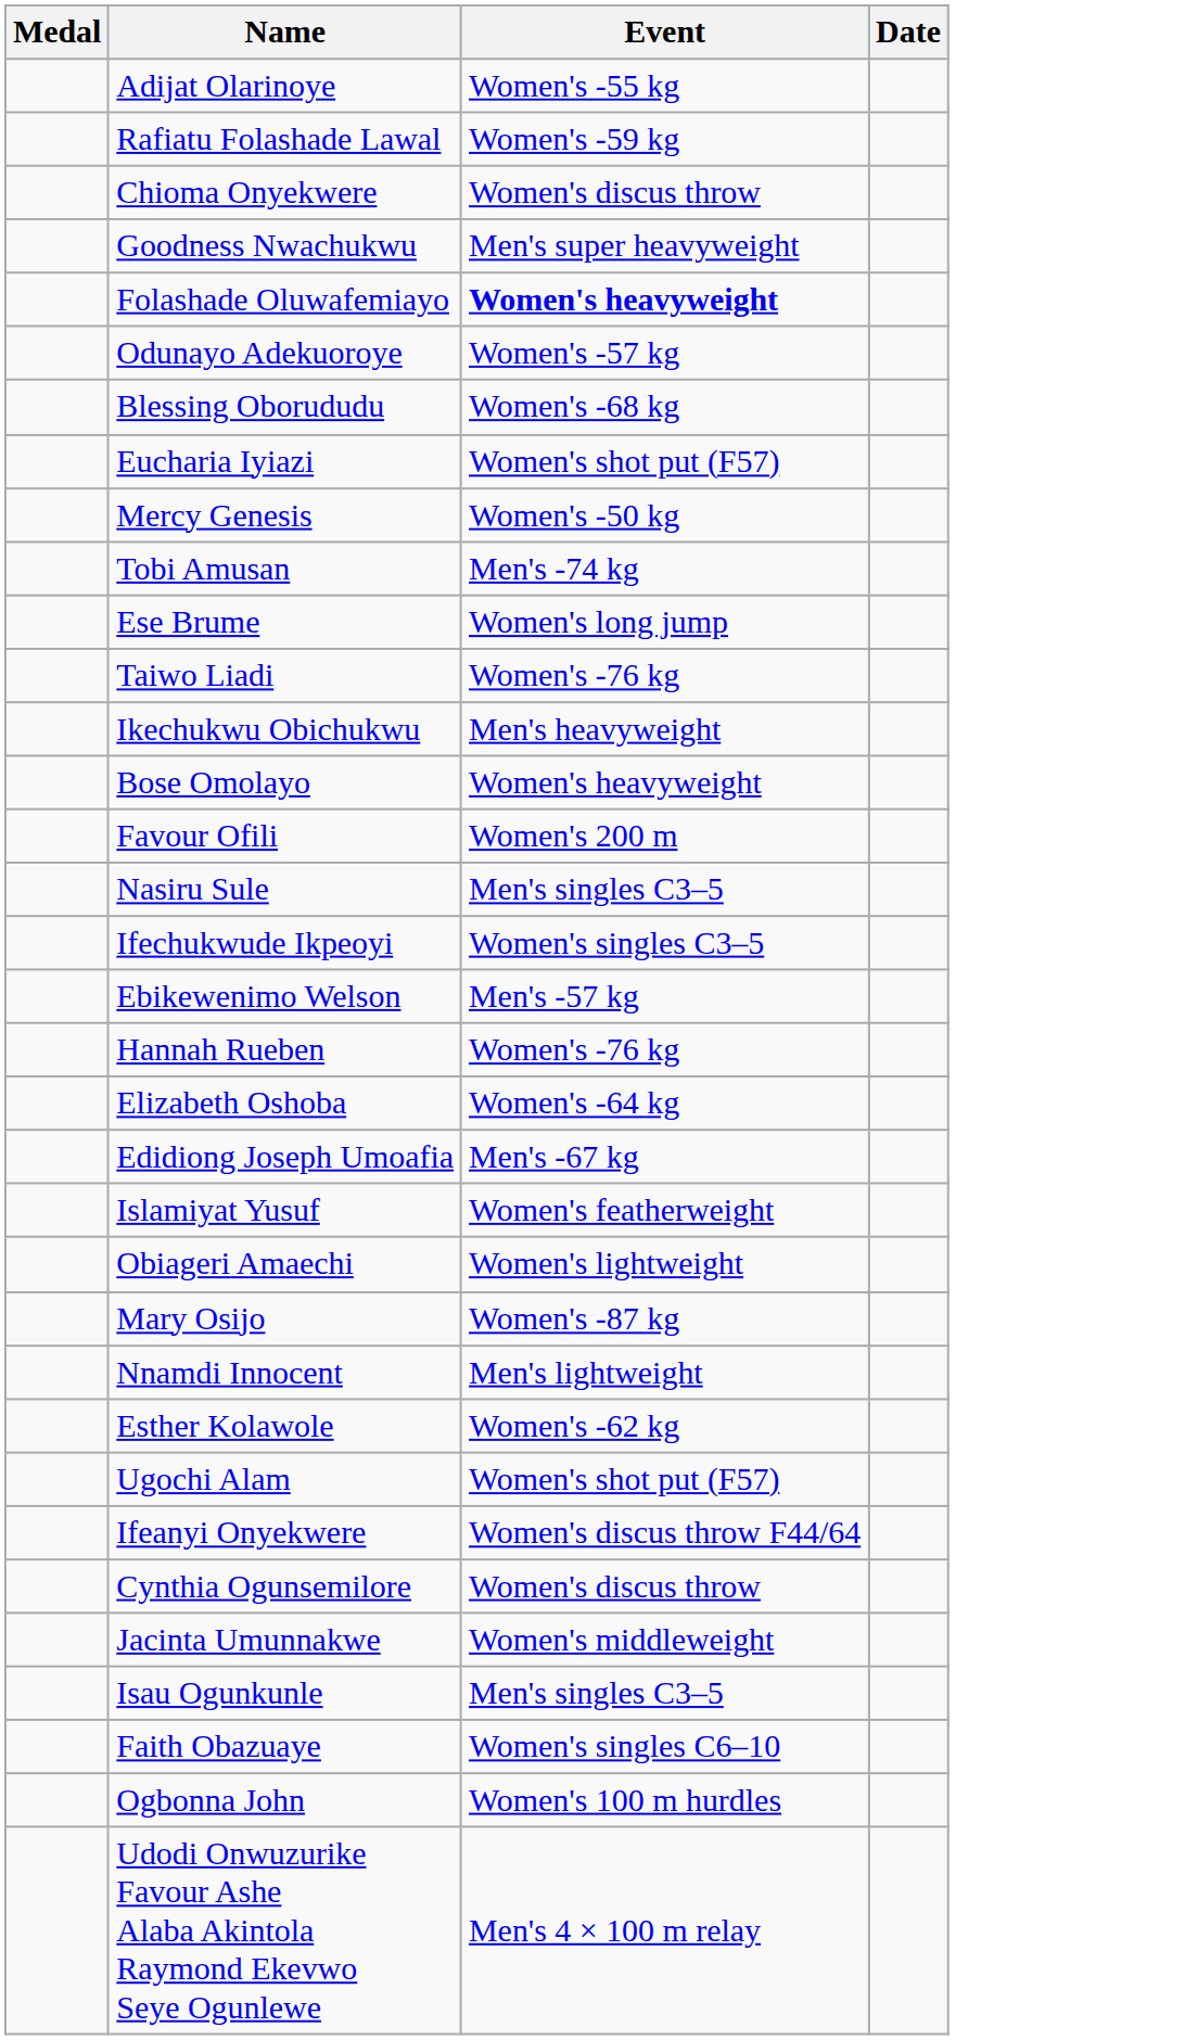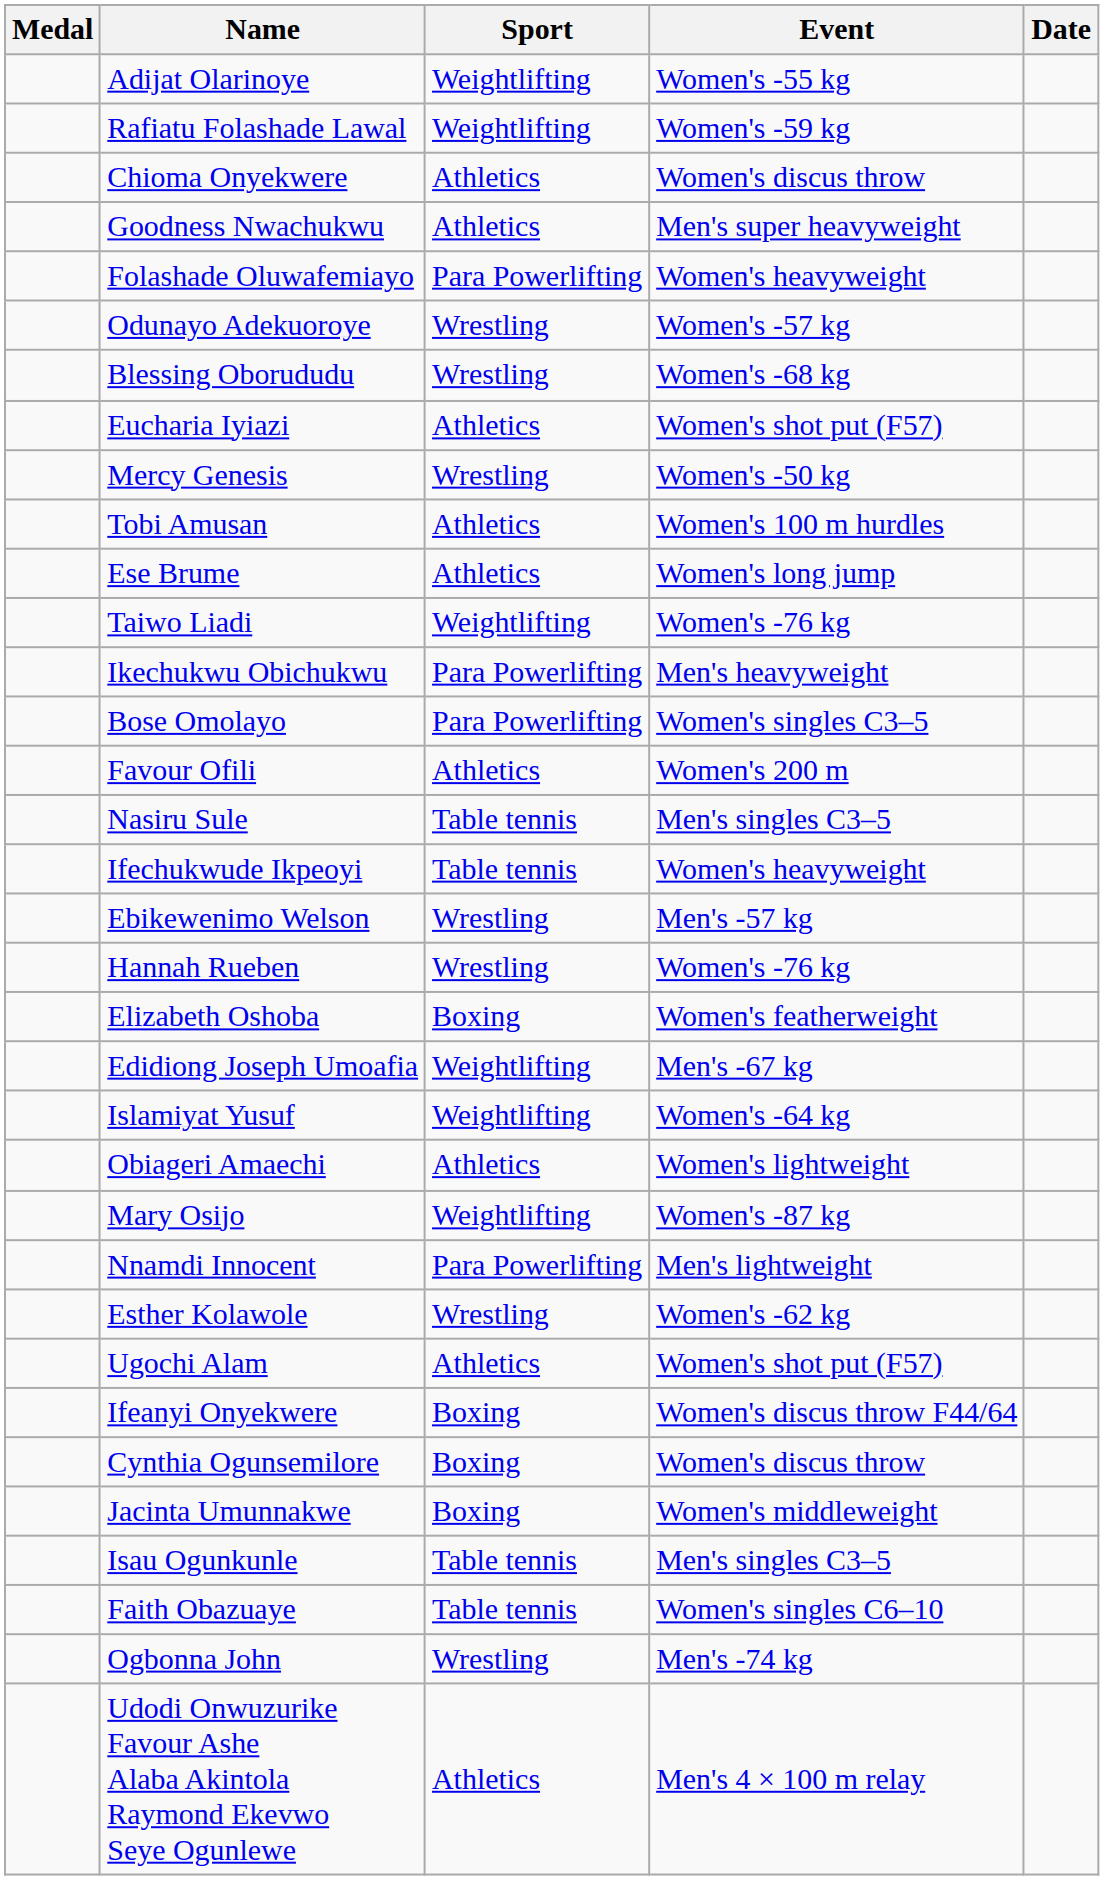+ column: Sport | Weightlifting | Weightlifting | Athletics | Athletics | Para Powerlifting | Wrestling | Wrestling | Athletics | Wrestling | Athletics | Athletics | Weightlifting | Para Powerlifting | Para Powerlifting | Athletics | Table tennis | Table tennis | Wrestling | Wrestling | Boxing | Weightlifting | Weightlifting | Athletics | Weightlifting | Para Powerlifting | Wrestling | Athletics | Boxing | Boxing | Boxing | Table tennis | Table tennis | Wrestling | Athletics
Folashade Oluwafemiayo | Event: bold -> normal
Tobi Amusan | Event: Men's -74 kg -> Women's 100 m hurdles
Bose Omolayo | Event: Women's heavyweight -> Women's singles C3–5
Ifechukwude Ikpeoyi | Event: Women's singles C3–5 -> Women's heavyweight
Elizabeth Oshoba | Event: Women's -64 kg -> Women's featherweight
Islamiyat Yusuf | Event: Women's featherweight -> Women's -64 kg
Ogbonna John | Event: Women's 100 m hurdles -> Men's -74 kg
